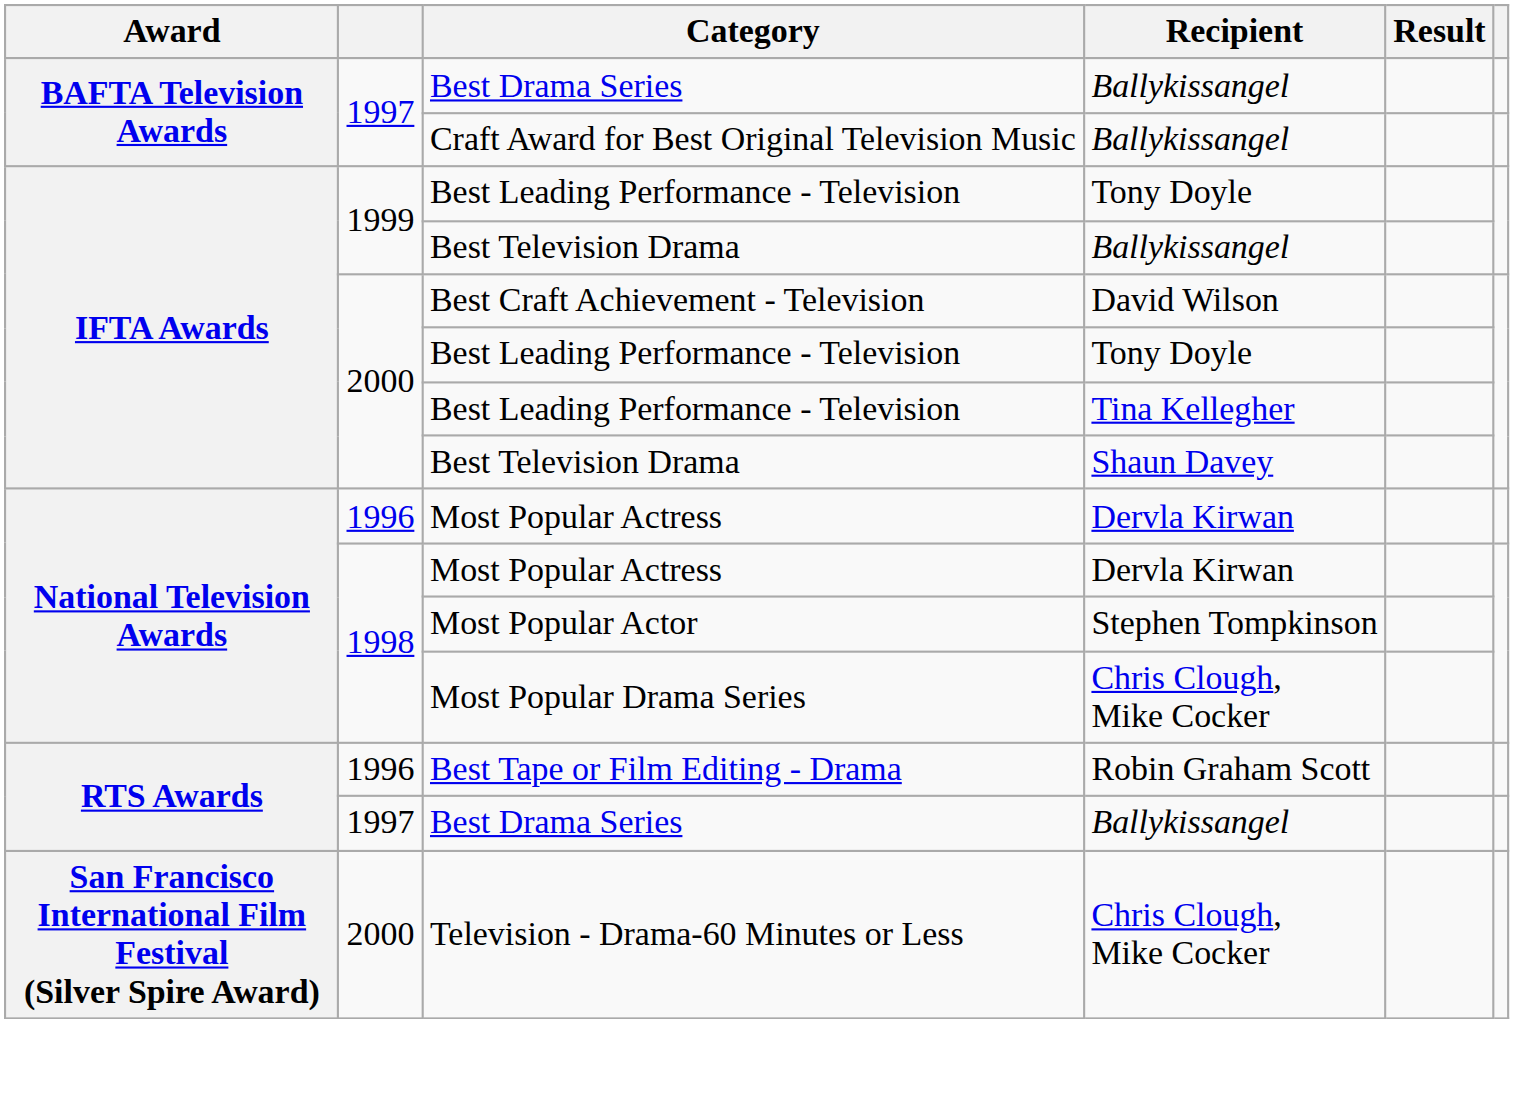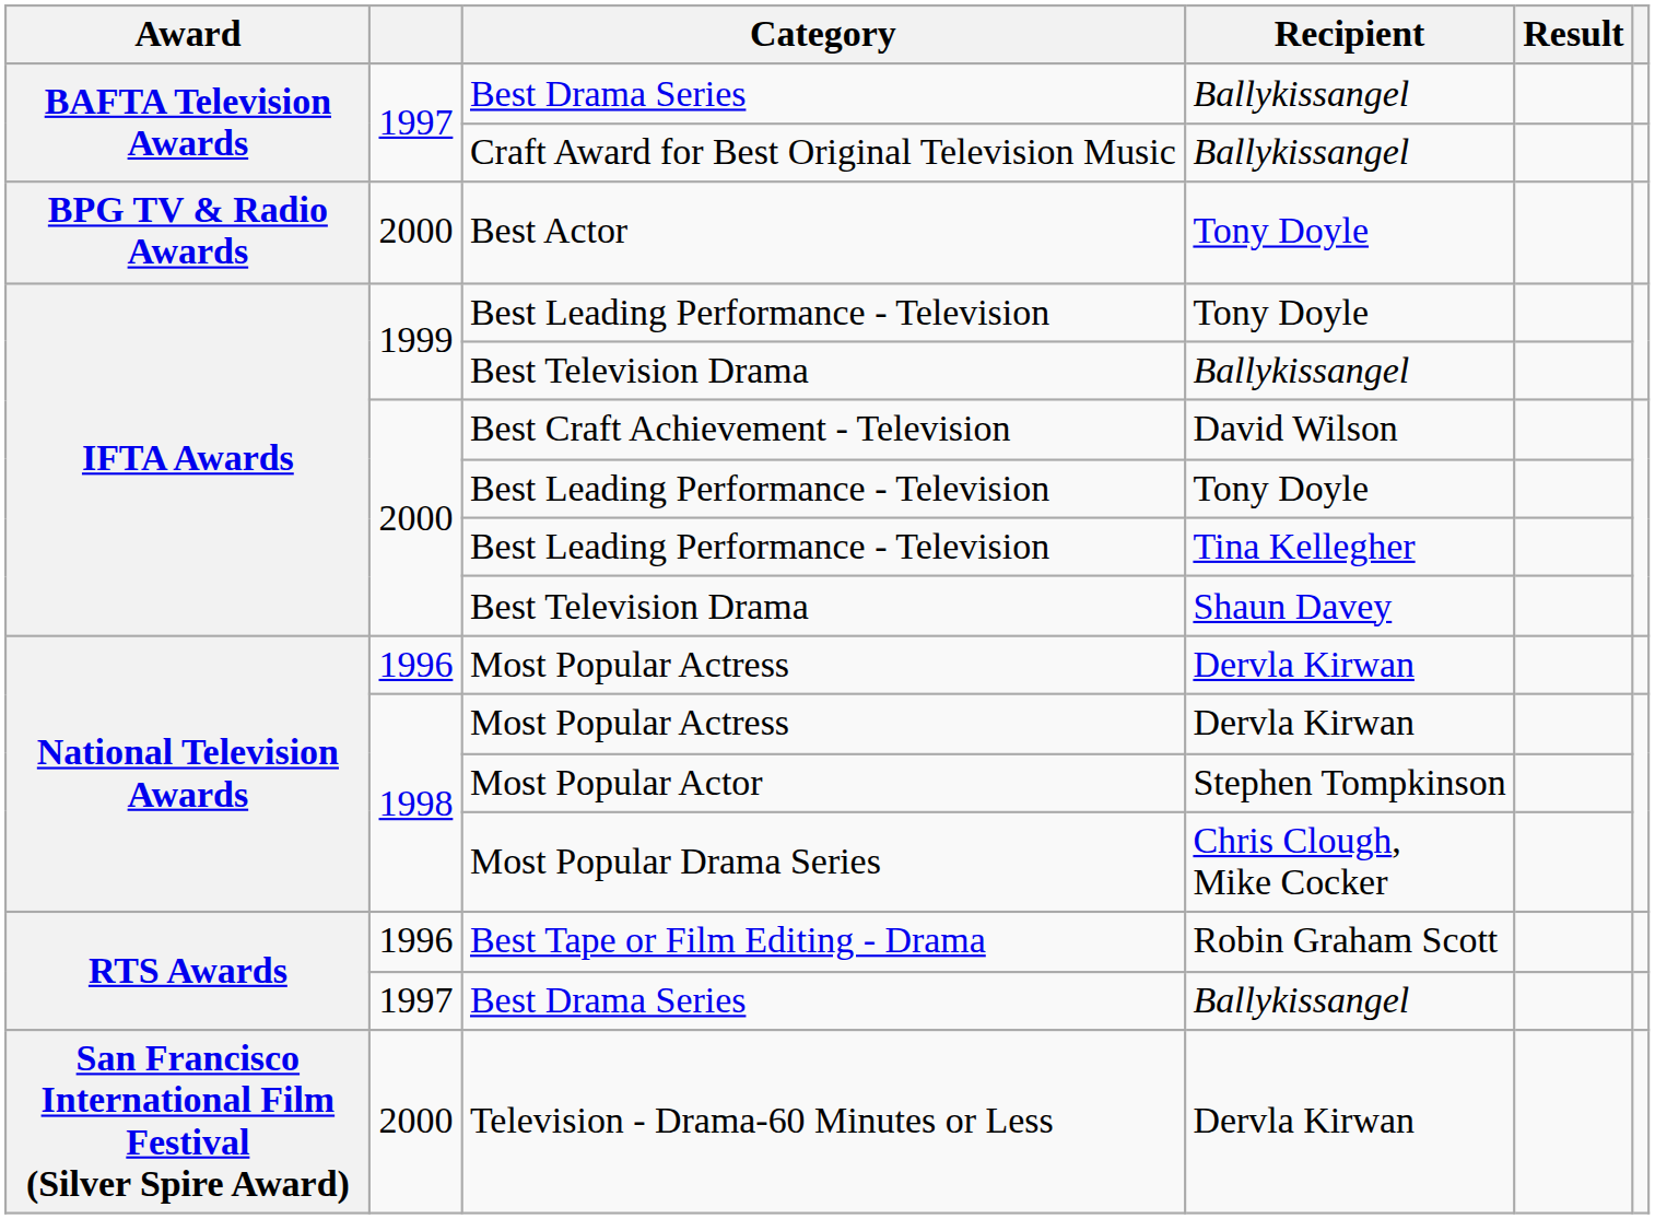+ row: BPG TV & Radio Awards | 2000 | Best Actor | Tony Doyle
Television - Drama-60 Minutes or Less | Recipient: Chris Clough, Mike Cocker -> Dervla Kirwan
